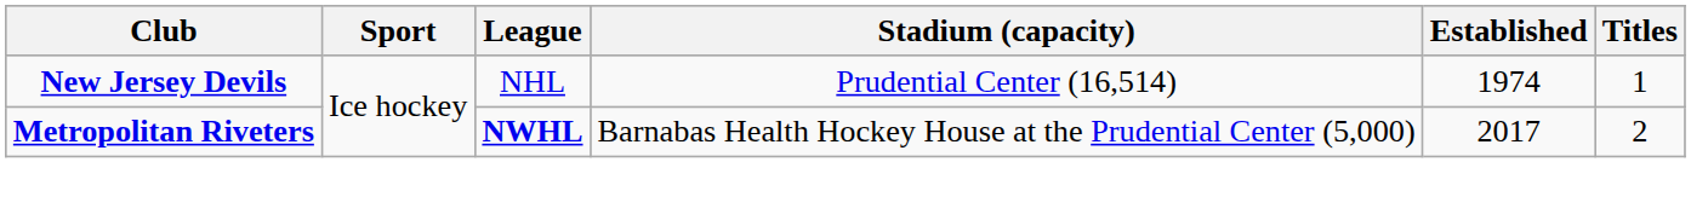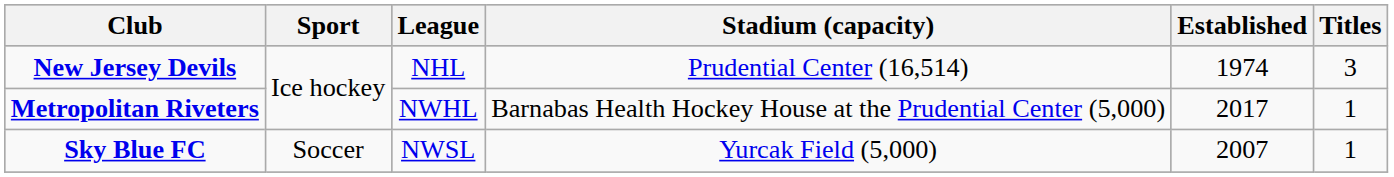New Jersey Devils | Titles: 1 -> 3
Metropolitan Riveters | League: bold -> normal
Metropolitan Riveters | Titles: 2 -> 1
+ row: Sky Blue FC | Soccer | NWSL | Yurcak Field (5,000) | 2007 | 1
